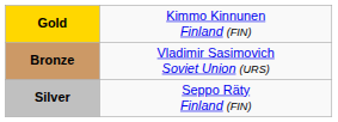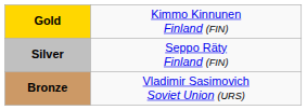rows swapped: Silver <-> Bronze
